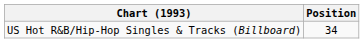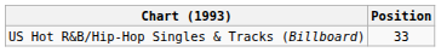US Hot R&B/Hip-Hop Singles & Tracks (Billboard) | Position: 34 -> 33
